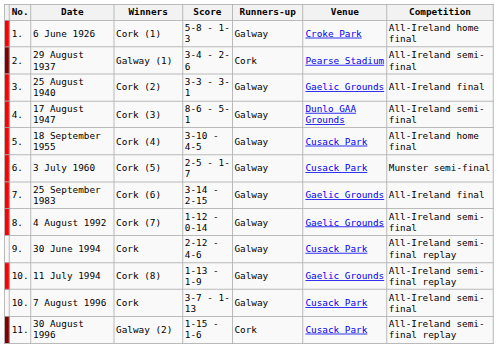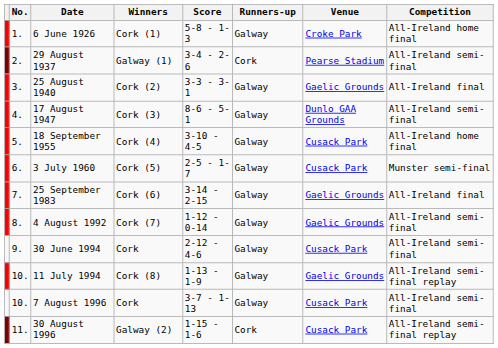30 June 1994 | Competition: All-Ireland semi-final replay -> All-Ireland semi-final
